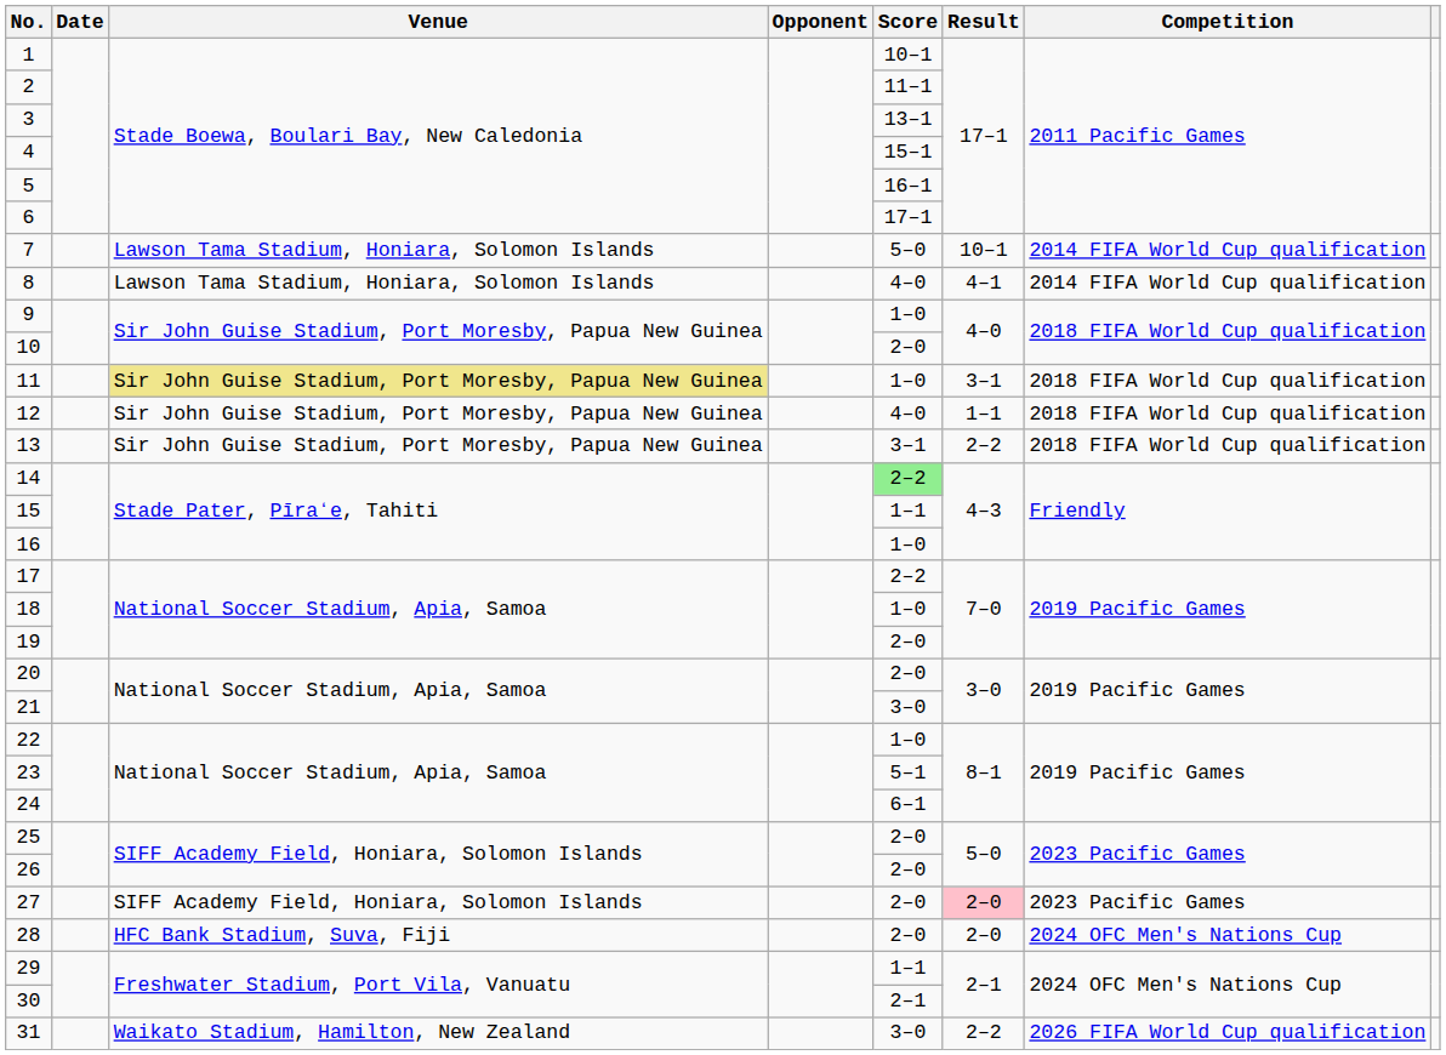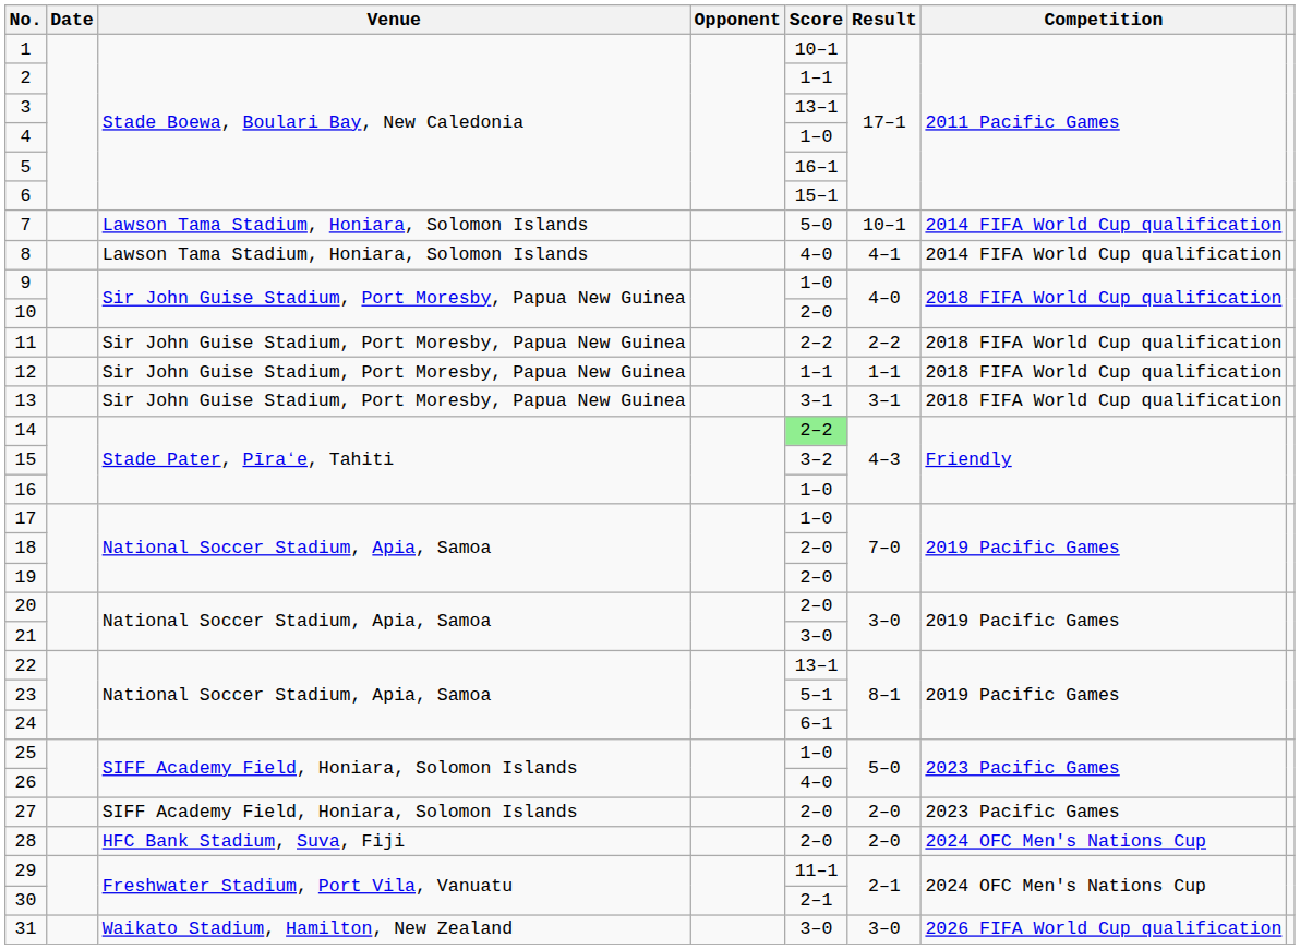2 | Score: 11–1 -> 1–1
4 | Score: 15–1 -> 1–0
6 | Score: 17–1 -> 15–1
11 | Venue: khaki background -> no background
11 | Score: 1–0 -> 2–2
11 | Result: 3–1 -> 2–2
12 | Score: 4–0 -> 1–1
13 | Result: 2–2 -> 3–1
15 | Score: 1–1 -> 3–2
17 | Score: 2–2 -> 1–0
18 | Score: 1–0 -> 2–0
22 | Score: 1–0 -> 13–1
25 | Score: 2–0 -> 1–0
26 | Score: 2–0 -> 4–0
27 | Result: pink background -> no background
29 | Score: 1–1 -> 11–1
31 | Result: 2–2 -> 3–0
